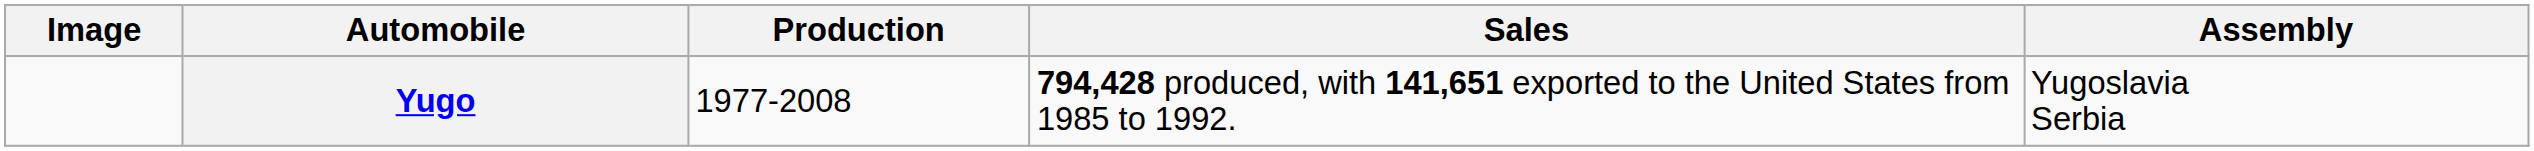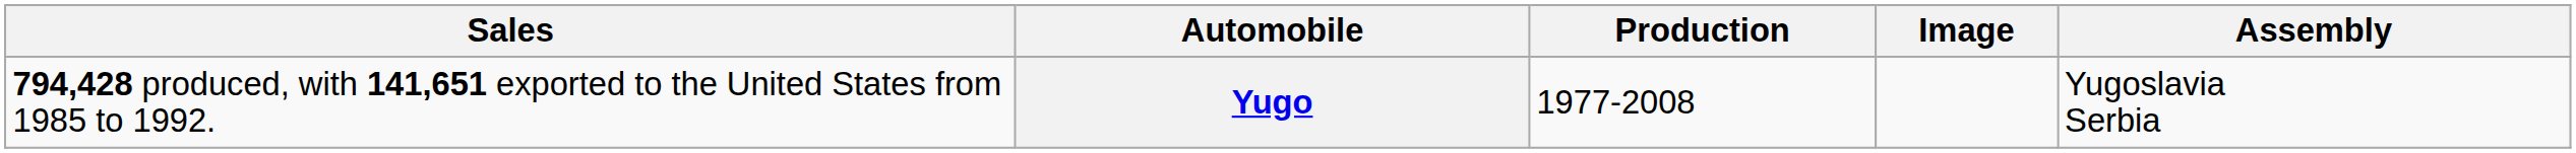columns swapped: Image <-> Sales
